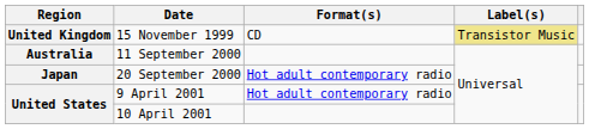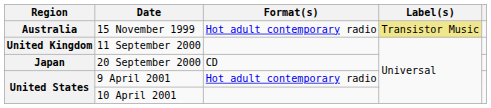15 November 1999 | Region: United Kingdom -> Australia
15 November 1999 | Format(s): CD -> Hot adult contemporary radio
11 September 2000 | Region: Australia -> United Kingdom
20 September 2000 | Format(s): Hot adult contemporary radio -> CD
